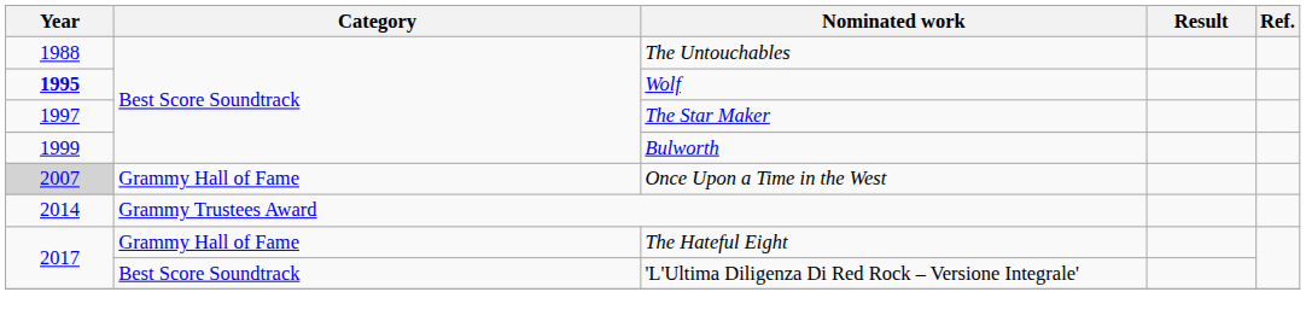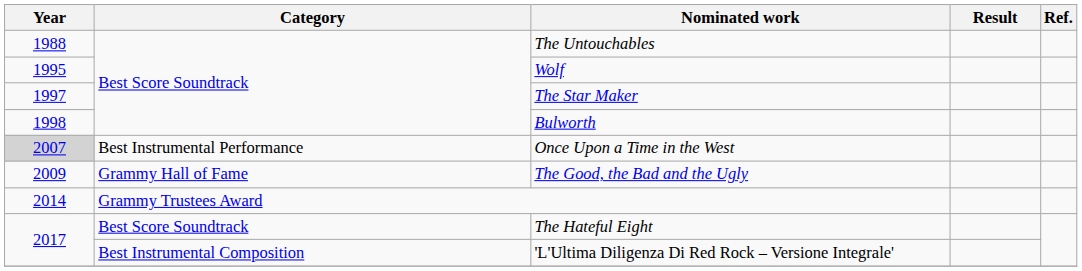Wolf | Year: bold -> normal
Bulworth | Year: 1999 -> 1998
Once Upon a Time in the West | Category: Grammy Hall of Fame -> Best Instrumental Performance
+ row: 2009 | Grammy Hall of Fame | The Good, the Bad and the Ugly
The Hateful Eight | Category: Grammy Hall of Fame -> Best Score Soundtrack
'L'Ultima Diligenza Di Red Rock – Versione Integrale' | Category: Best Score Soundtrack -> Best Instrumental Composition
